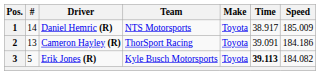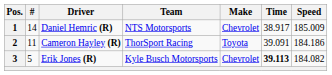1 | Make: Toyota -> Chevrolet
2 | #: 13 -> 11
3 | Make: Toyota -> Chevrolet
